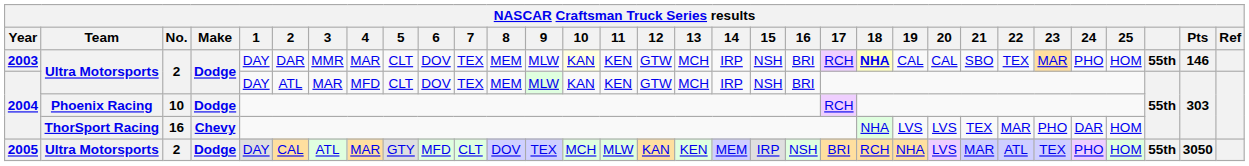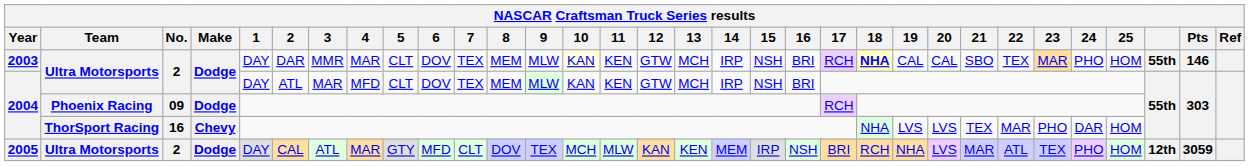2004 / Phoenix Racing | No.: 10 -> 09
2005 | column 30: 55th -> 12th
2005 | Pts: 3050 -> 3059
